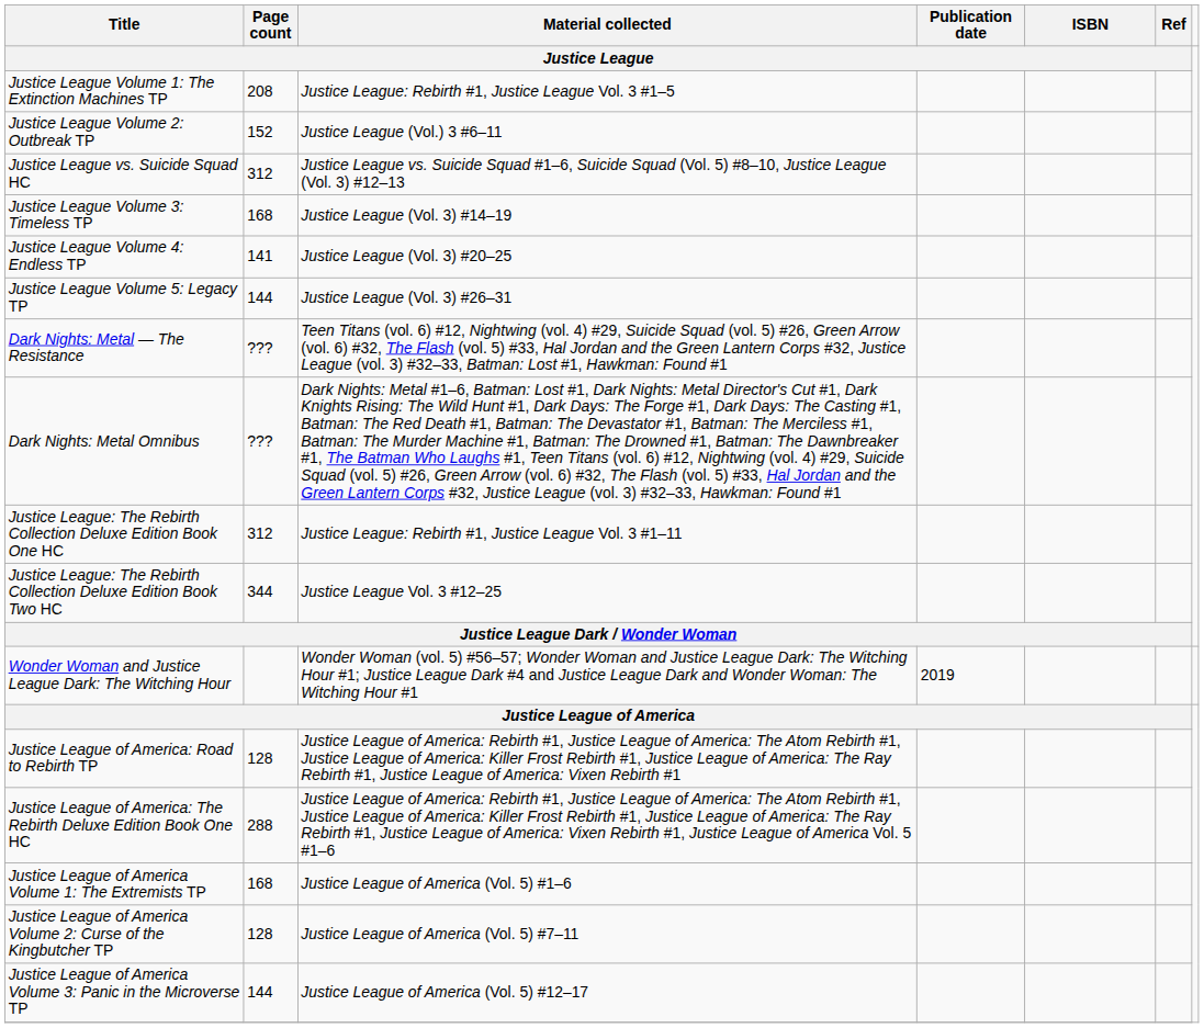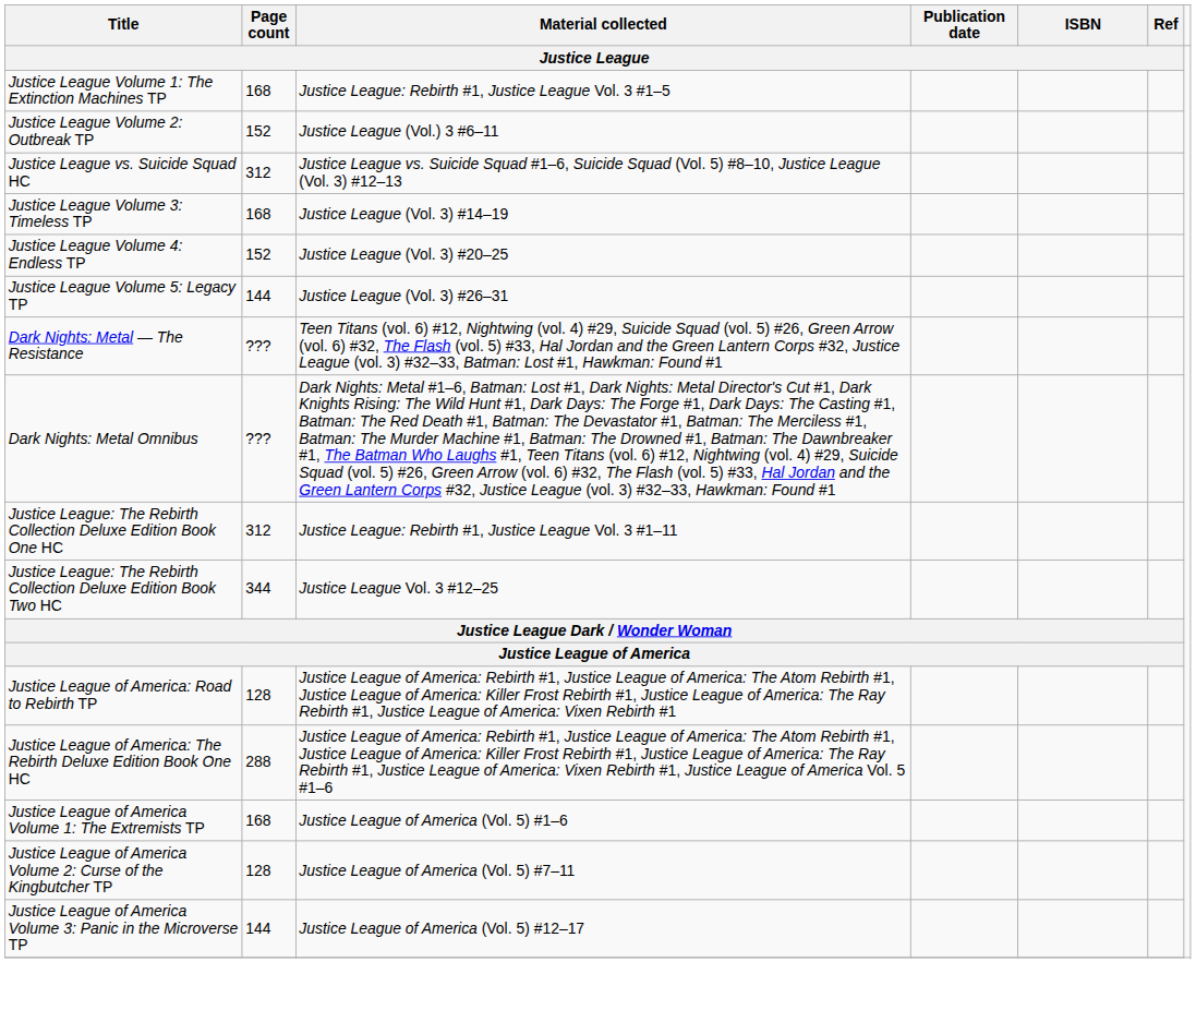Justice League Volume 1: The Extinction Machines TP | Page count / Justice League: 208 -> 168
Justice League Volume 4: Endless TP | Page count / Justice League: 141 -> 152
- row: Wonder Woman and Justice League Dark: The Witching Hour | Wonder Woman (vol. 5) #56–57; Wonder Woman and Justice League Dark: The Witching Hour #1; Justice League Dark #4 and Justice League Dark and Wonder Woman: The Witching Hour #1 | 2019
